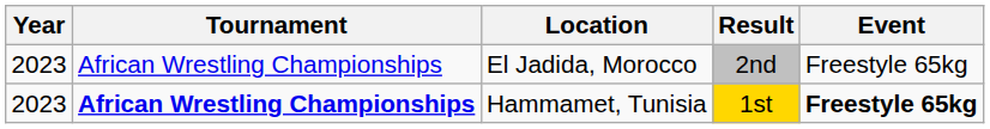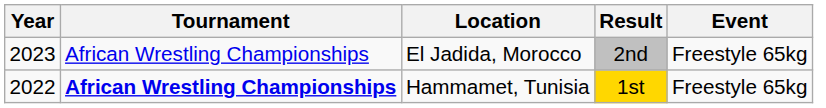Hammamet, Tunisia | Year: 2023 -> 2022
Hammamet, Tunisia | Event: bold -> normal
